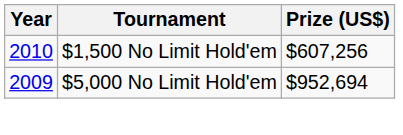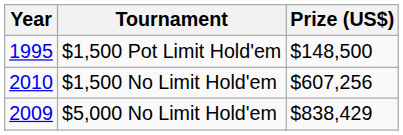+ row: 1995 | $1,500 Pot Limit Hold'em | $148,500
$5,000 No Limit Hold'em | Prize (US$): $952,694 -> $838,429
